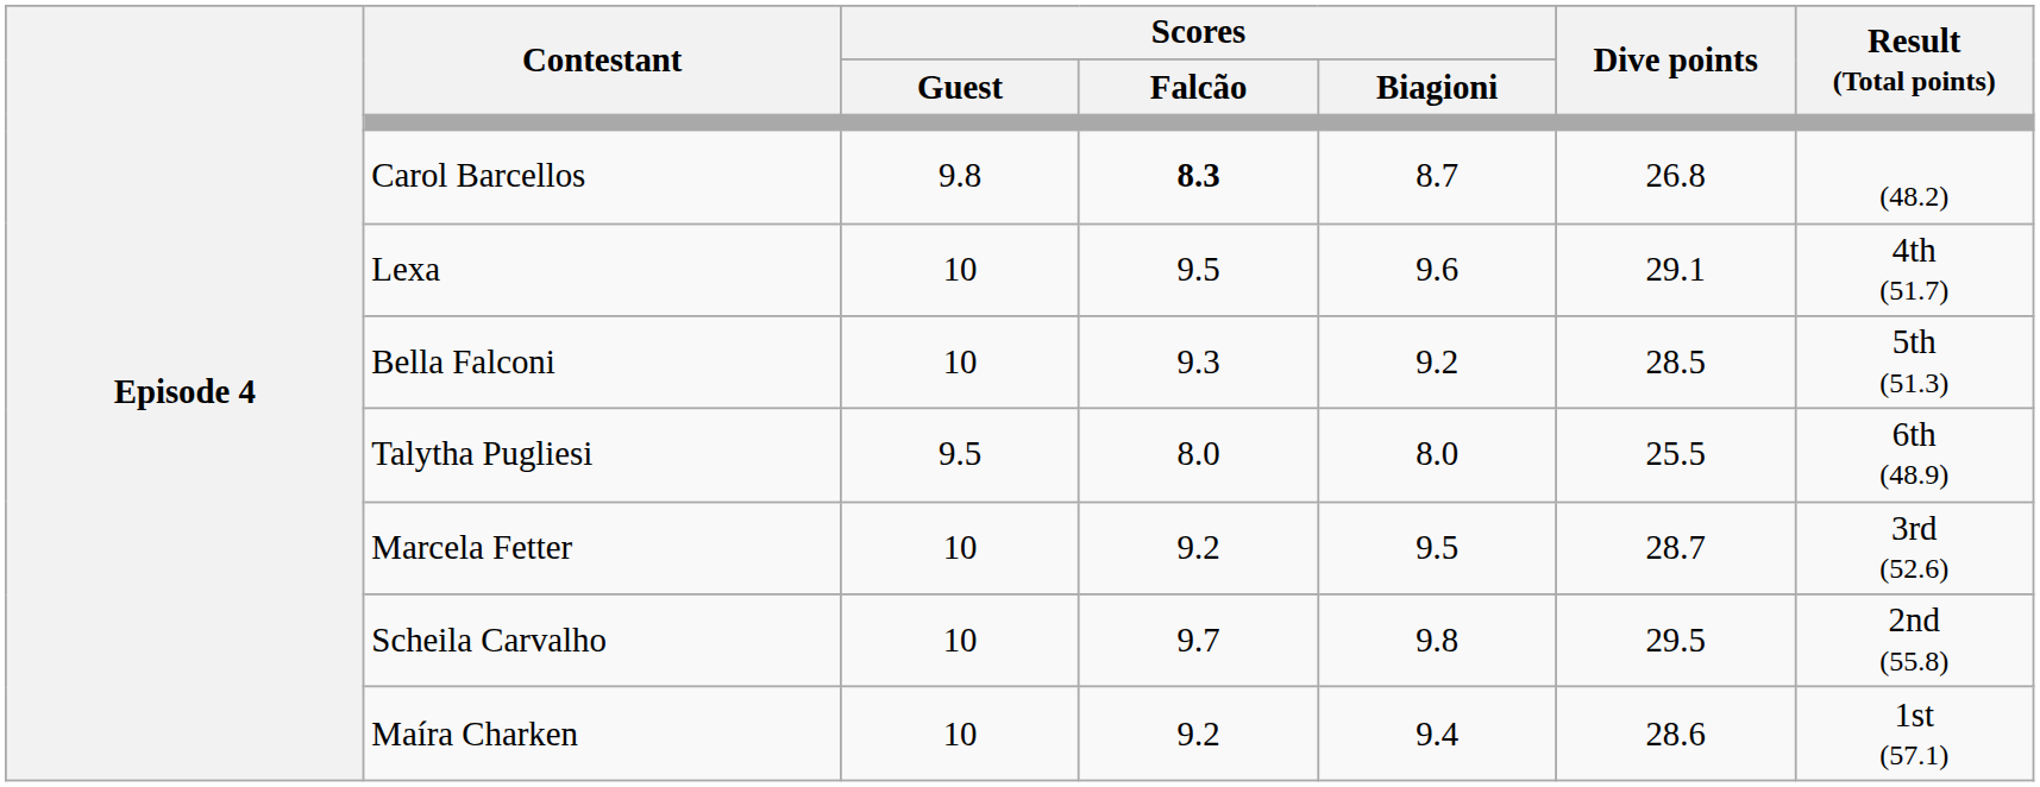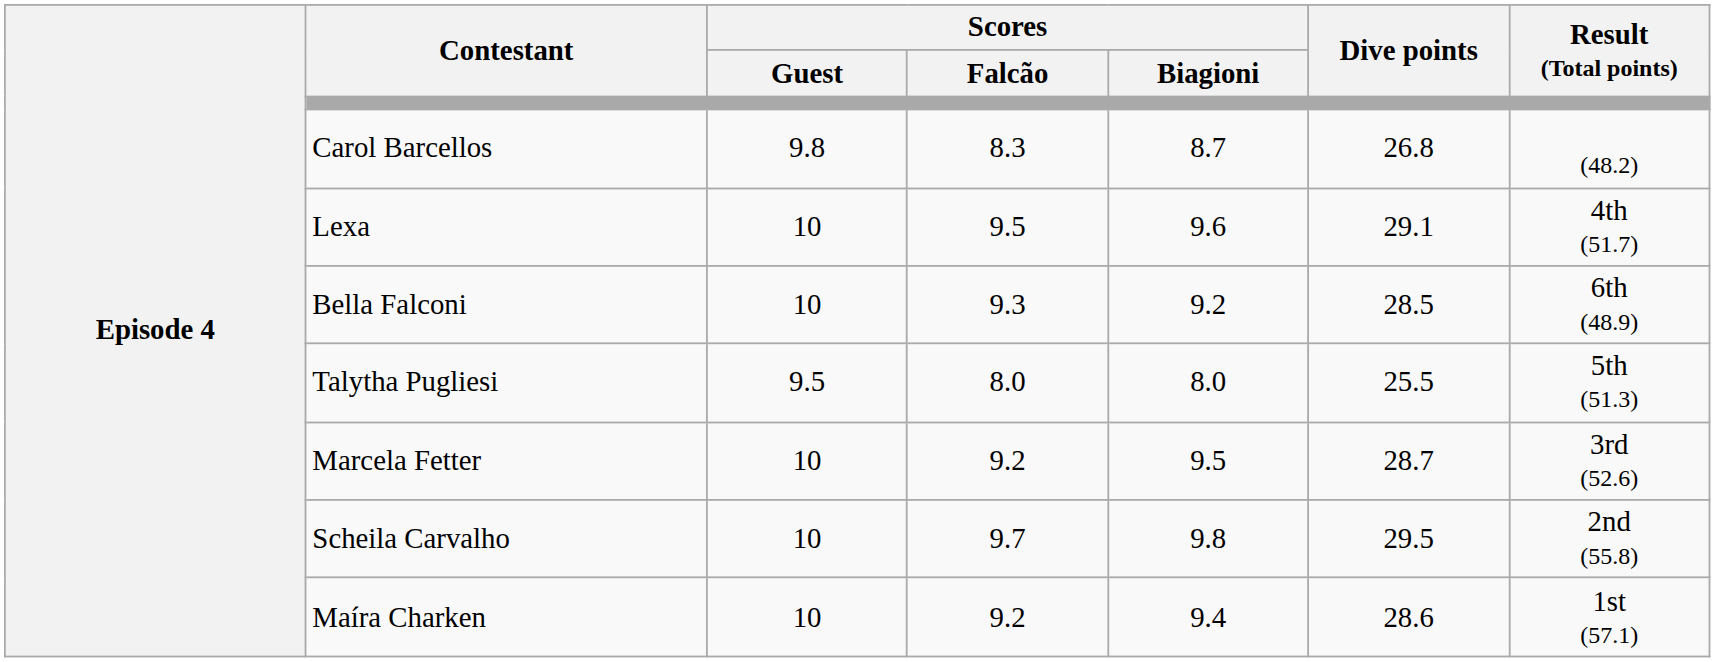Carol Barcellos | Scores / Falcão: bold -> normal
Bella Falconi | Result (Total points): 5th (51.3) -> 6th (48.9)
Talytha Pugliesi | Result (Total points): 6th (48.9) -> 5th (51.3)
